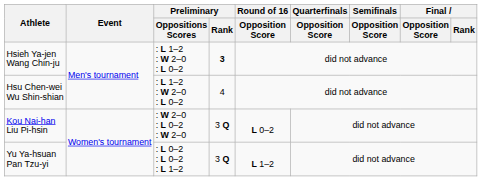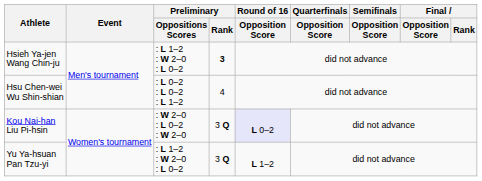Hsu Chen-wei Wu Shin-shian | Preliminary / Oppositions Scores: : L 1–2 : W 2–0 : L 0–2 -> : L 0–2 : L 0–2 : L 1–2
Kou Nai-han Liu Pi-hsin | Round of 16 / Opposition Score: no background -> lavender background
Yu Ya-hsuan Pan Tzu-yi | Preliminary / Oppositions Scores: : L 0–2 : L 0–2 : L 1–2 -> : L 1–2 : W 2–0 : L 0–2
